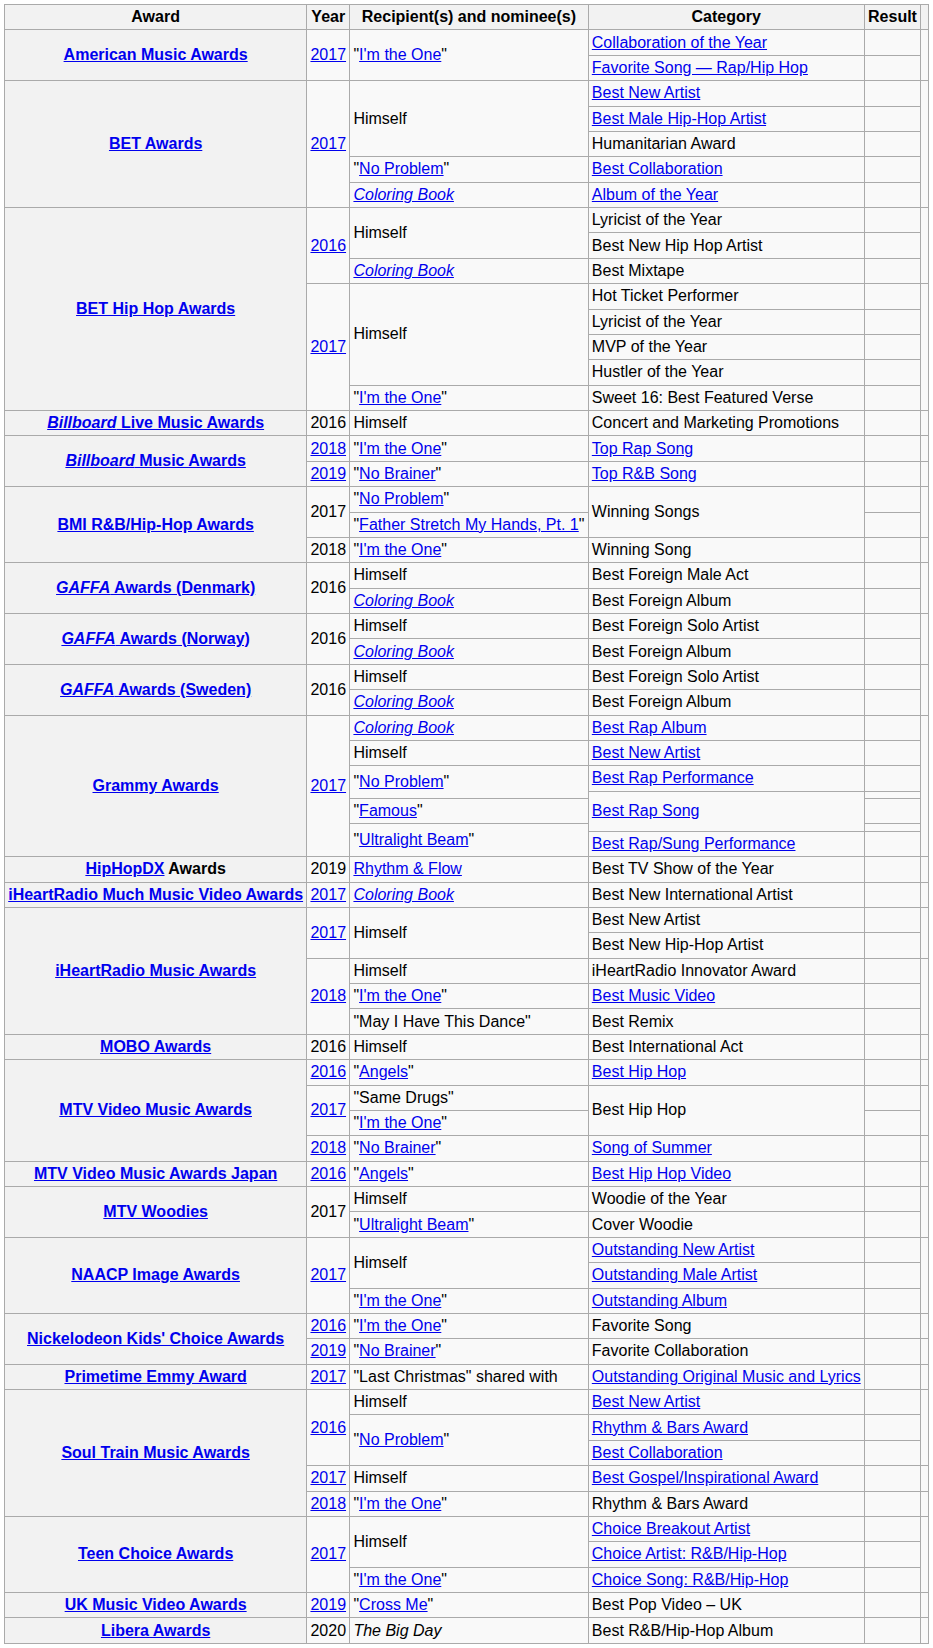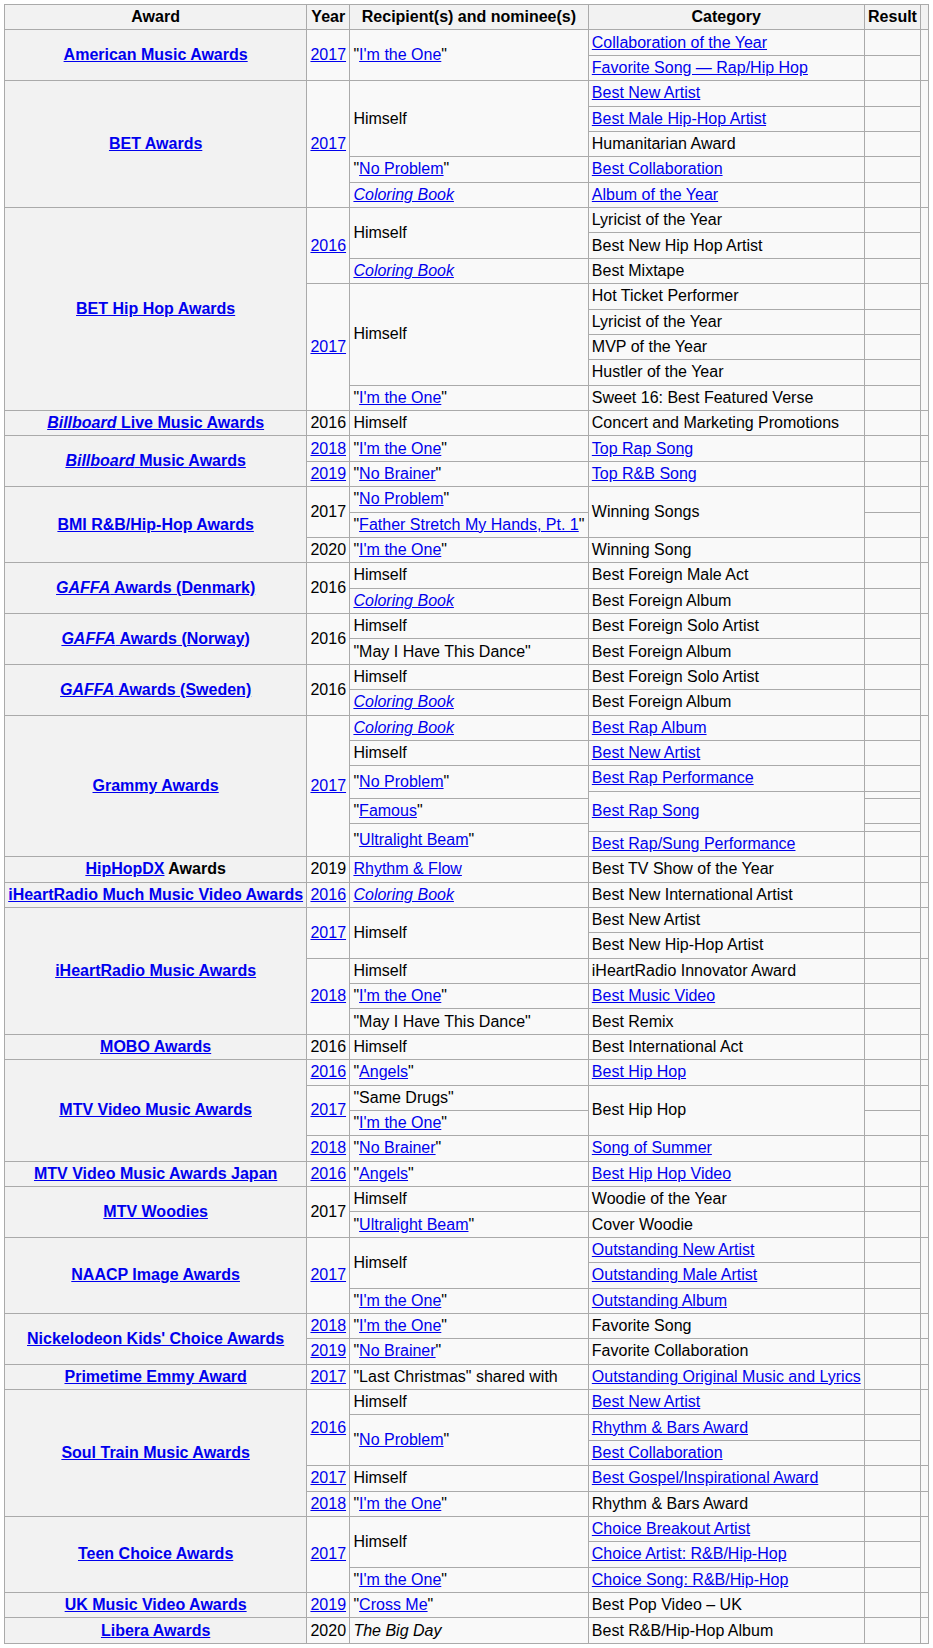Winning Song | Year: 2018 -> 2020
GAFFA Awards (Norway) / Best Foreign Album | Recipient(s) and nominee(s): Coloring Book -> "May I Have This Dance"
Best New International Artist | Year: 2017 -> 2016
Favorite Song | Year: 2016 -> 2018
